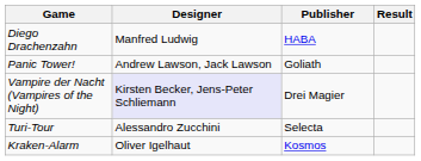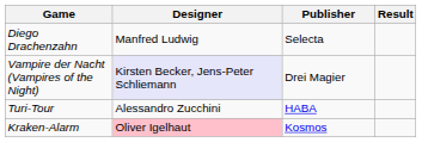Diego Drachenzahn | Publisher: HABA -> Selecta
- row: Panic Tower! | Andrew Lawson, Jack Lawson | Goliath
Turi-Tour | Publisher: Selecta -> HABA
Kraken-Alarm | Designer: no background -> pink background
